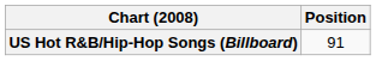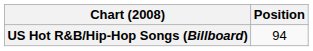US Hot R&B/Hip-Hop Songs (Billboard) | Position: 91 -> 94
